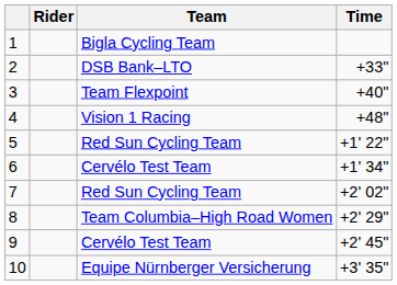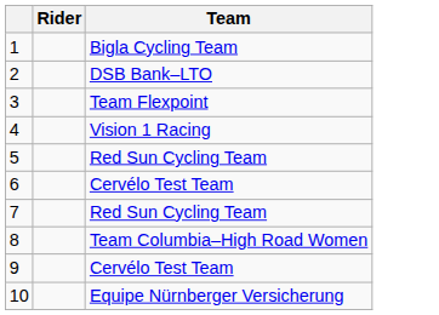- column: Time | +33" | +40" | +48" | +1' 22" | +1' 34" | +2' 02" | +2' 29" | +2' 45" | +3' 35"
